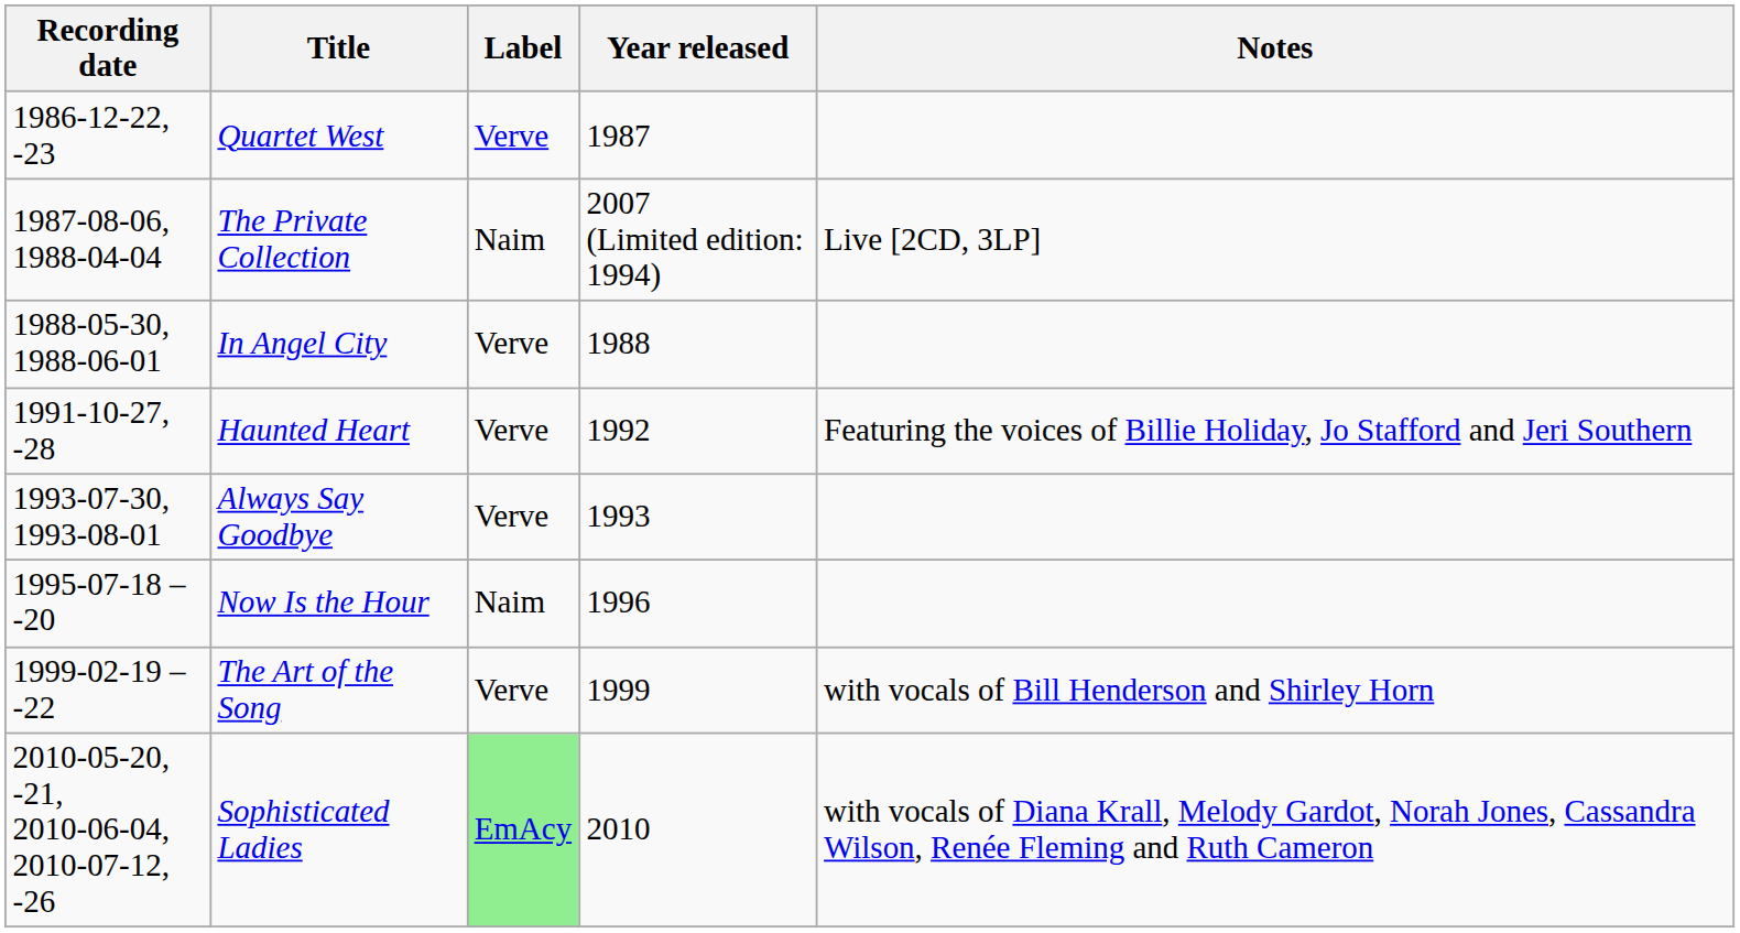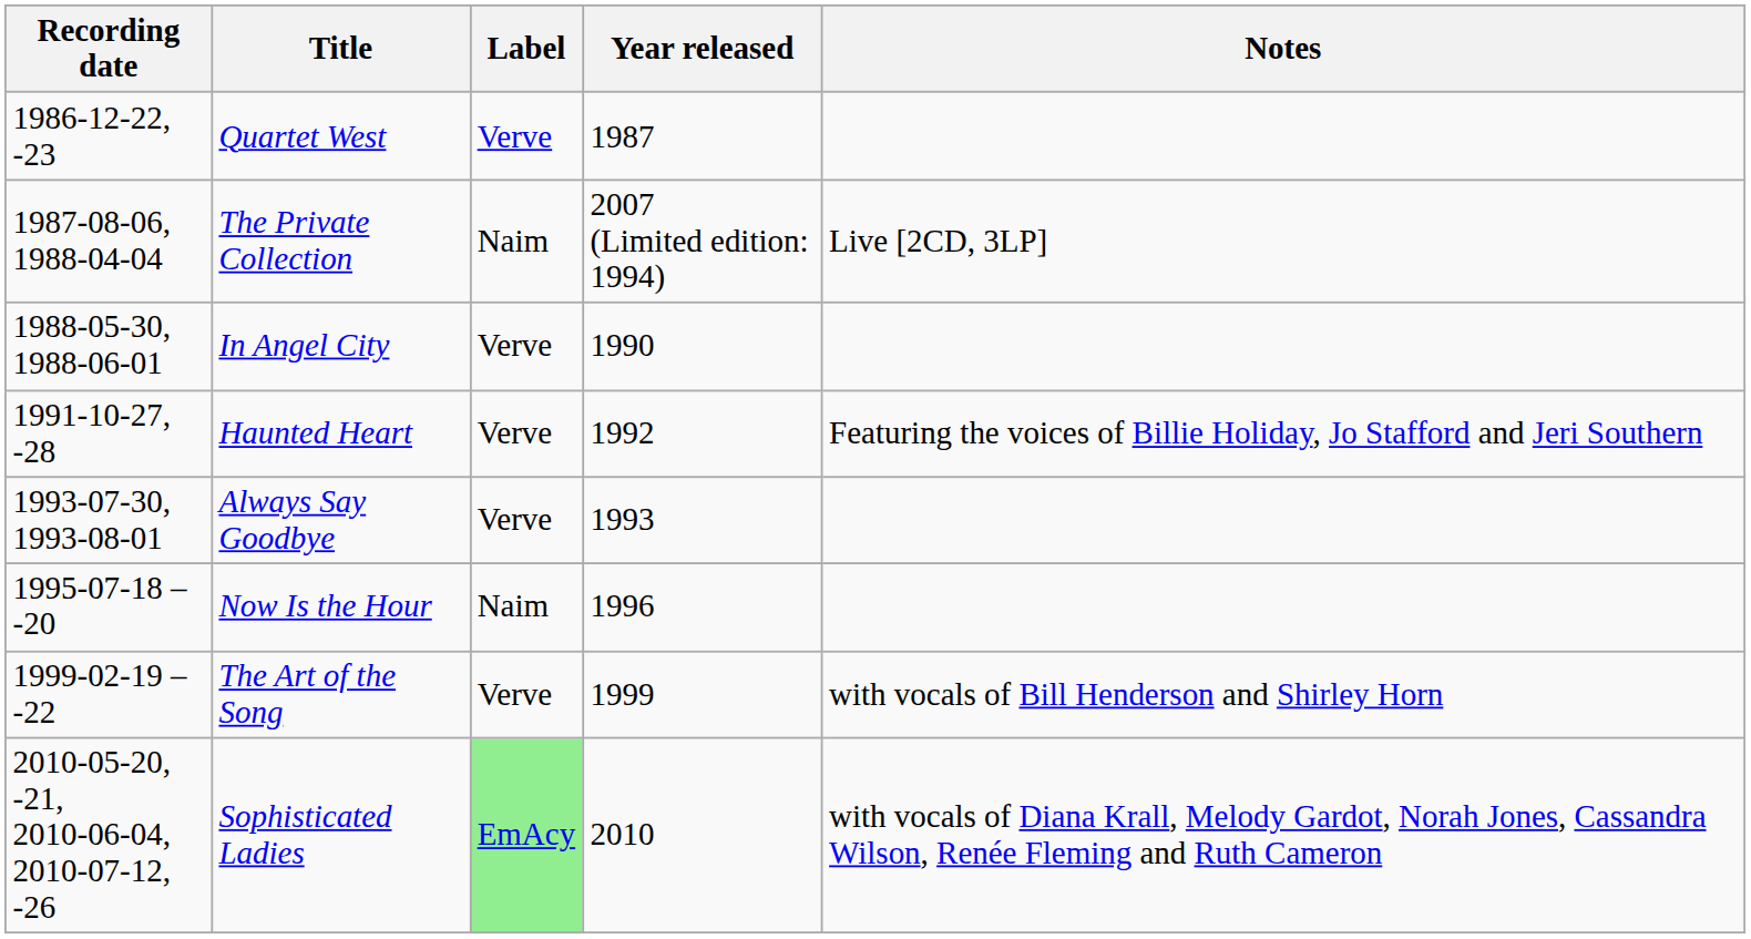In Angel City | Year released: 1988 -> 1990
